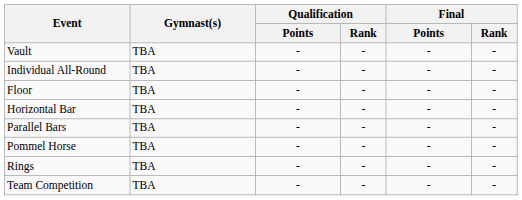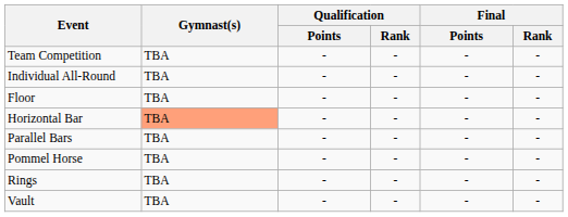rows swapped: Team Competition <-> Vault
Horizontal Bar | Gymnast(s): no background -> lightsalmon background
